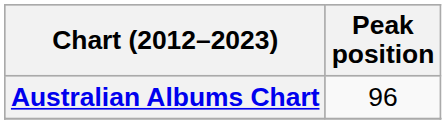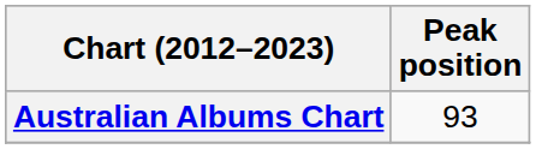Australian Albums Chart | Peak position: 96 -> 93
